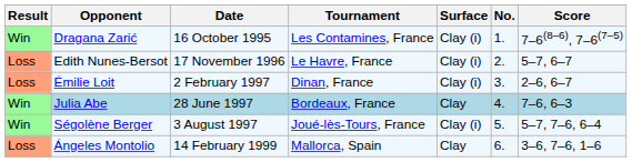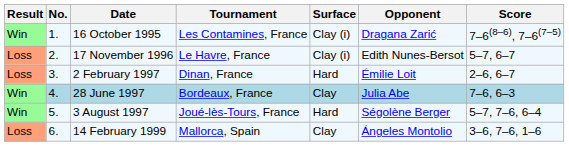columns swapped: No. <-> Opponent
2 February 1997 | Surface: Clay (i) -> Hard
3 August 1997 | Surface: Clay (i) -> Hard
